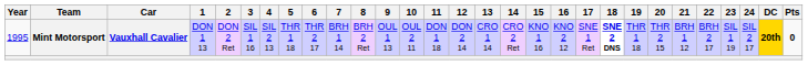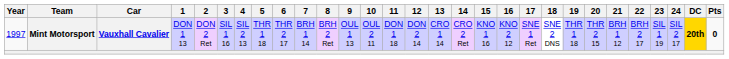Mint Motorsport | Year: 1995 -> 1997
Mint Motorsport | 18: bold -> normal
